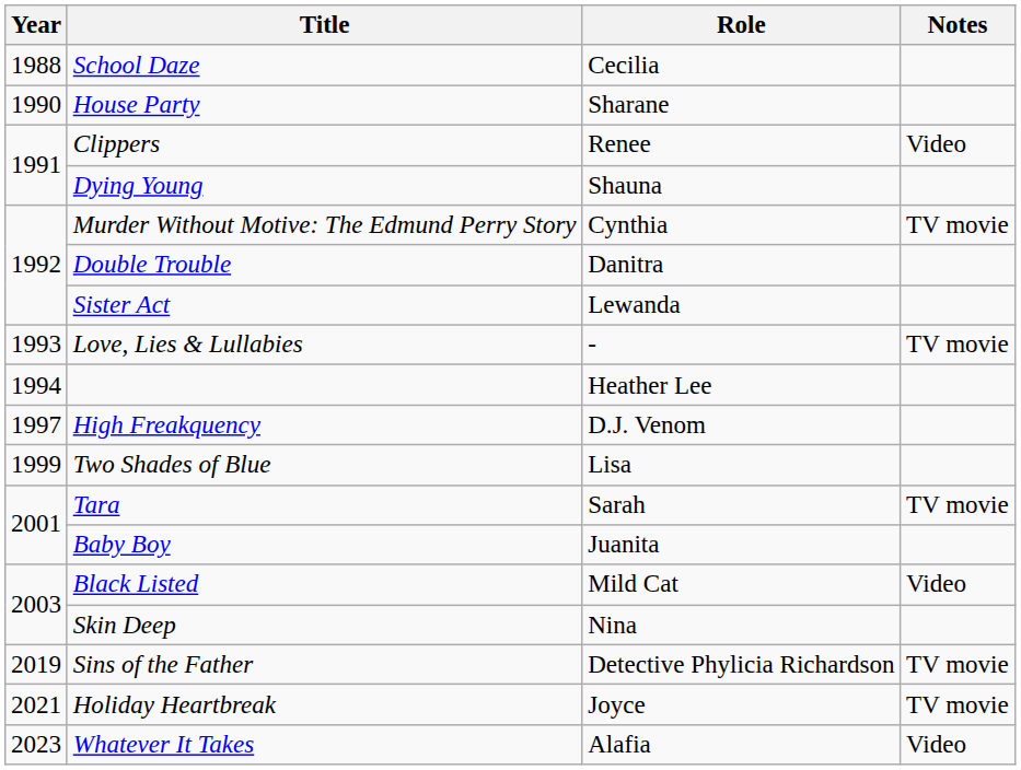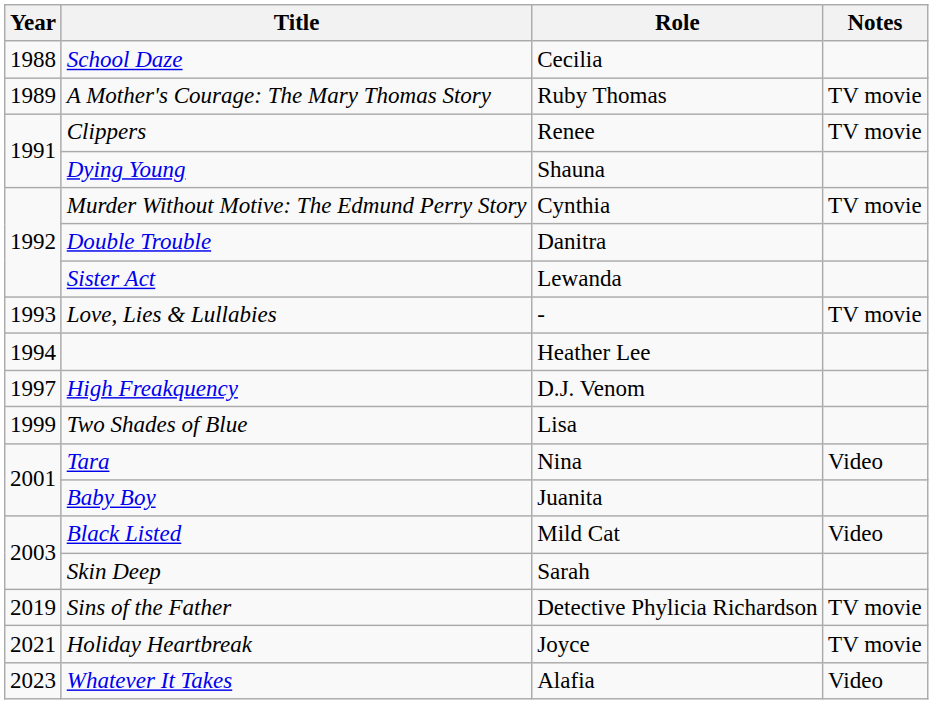+ row: 1989 | A Mother's Courage: The Mary Thomas Story | Ruby Thomas | TV movie
- row: 1990 | House Party | Sharane
Clippers | Notes: Video -> TV movie
Tara | Role: Sarah -> Nina
Tara | Notes: TV movie -> Video
Skin Deep | Role: Nina -> Sarah
